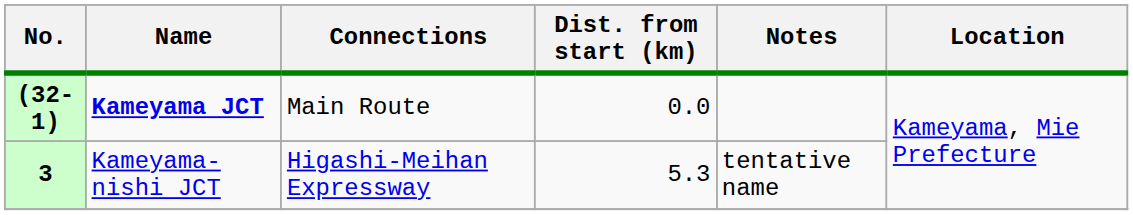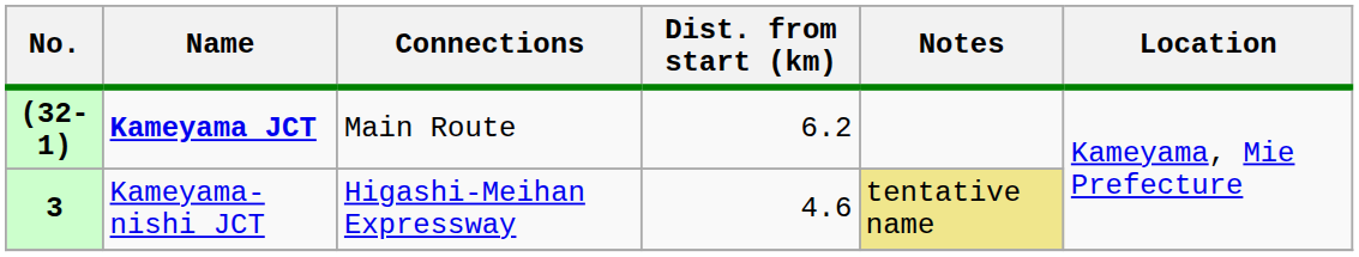(32-1) | Dist. from start (km): 0.0 -> 6.2
3 | Dist. from start (km): 5.3 -> 4.6
3 | Notes: no background -> khaki background
